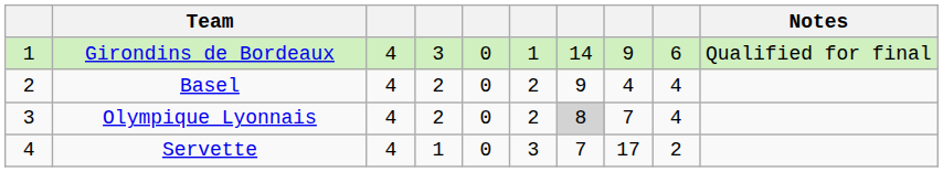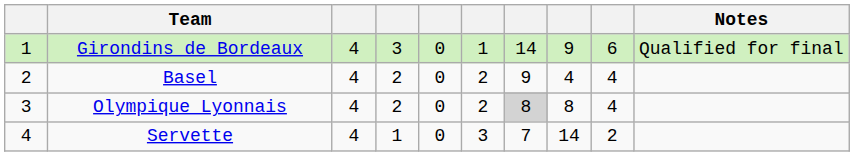Olympique Lyonnais | column 8: 7 -> 8
Servette | column 8: 17 -> 14
